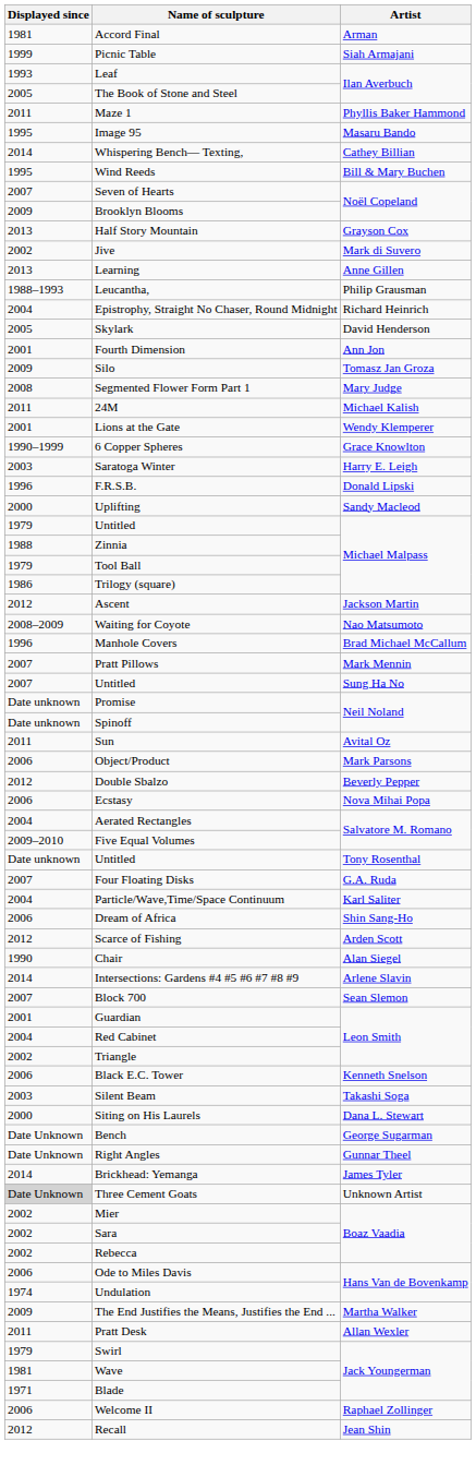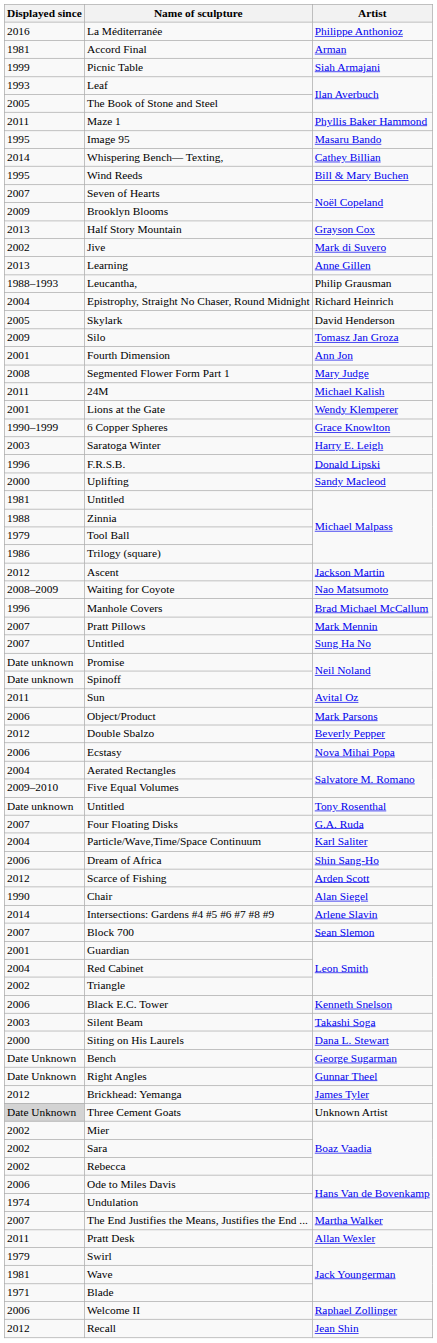+ row: 2016 | La Méditerranée | Philippe Anthonioz
rows swapped: Silo <-> Fourth Dimension
Untitled / Michael Malpass | Displayed since: 1979 -> 1981
Brickhead: Yemanga | Displayed since: 2014 -> 2012
The End Justifies the Means, Justifies the End ... | Displayed since: 2009 -> 2007
